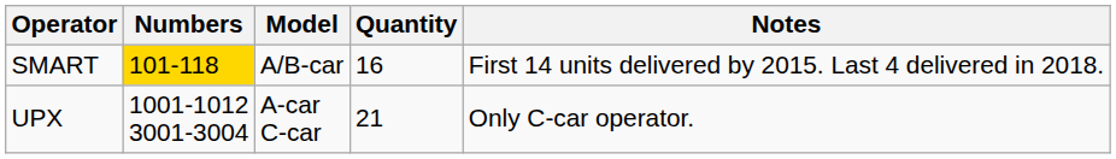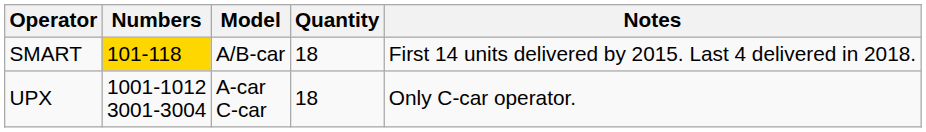SMART | Quantity: 16 -> 18
UPX | Quantity: 21 -> 18
